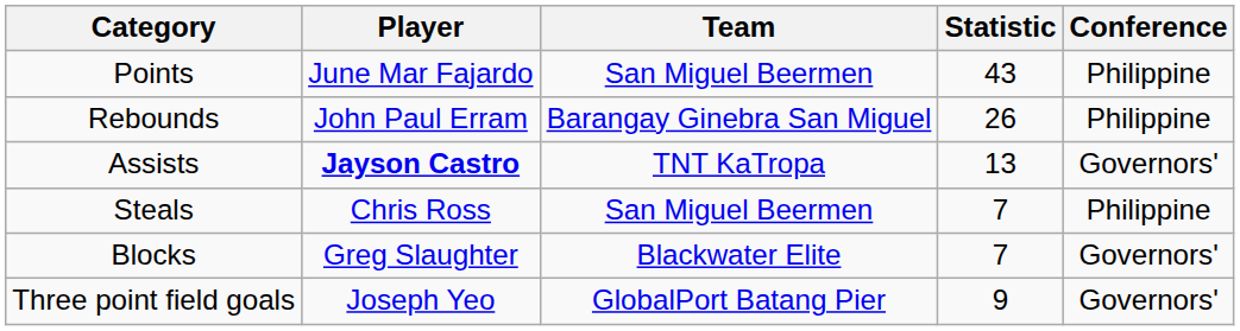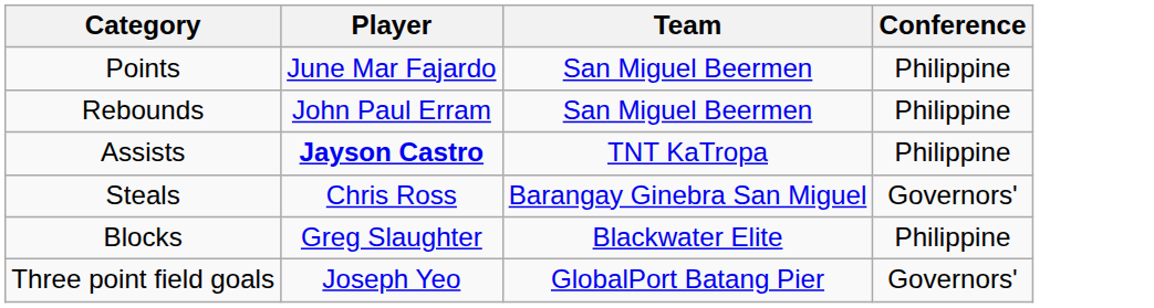- column: Statistic | 43 | 26 | 13 | 7 | 7 | 9
Rebounds | Team: Barangay Ginebra San Miguel -> San Miguel Beermen
Assists | Conference: Governors' -> Philippine
Steals | Team: San Miguel Beermen -> Barangay Ginebra San Miguel
Steals | Conference: Philippine -> Governors'
Blocks | Conference: Governors' -> Philippine
